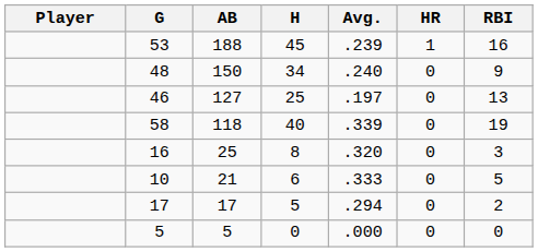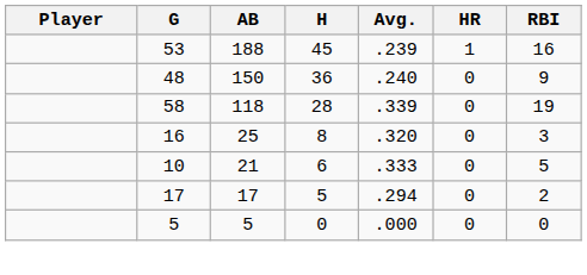48 | H: 34 -> 36
- row: 46 | 127 | 25 | .197 | 0 | 13
58 | H: 40 -> 28
